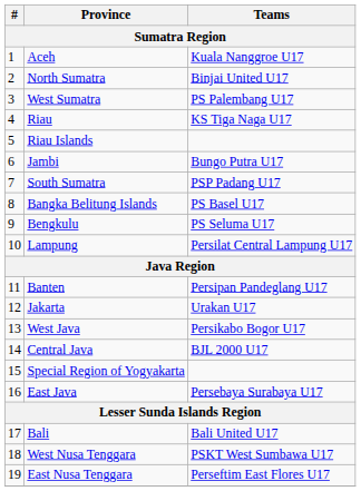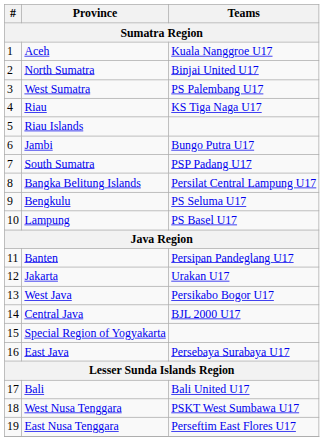Bangka Belitung Islands | Teams: PS Basel U17 -> Persilat Central Lampung U17
Lampung | Teams: Persilat Central Lampung U17 -> PS Basel U17
